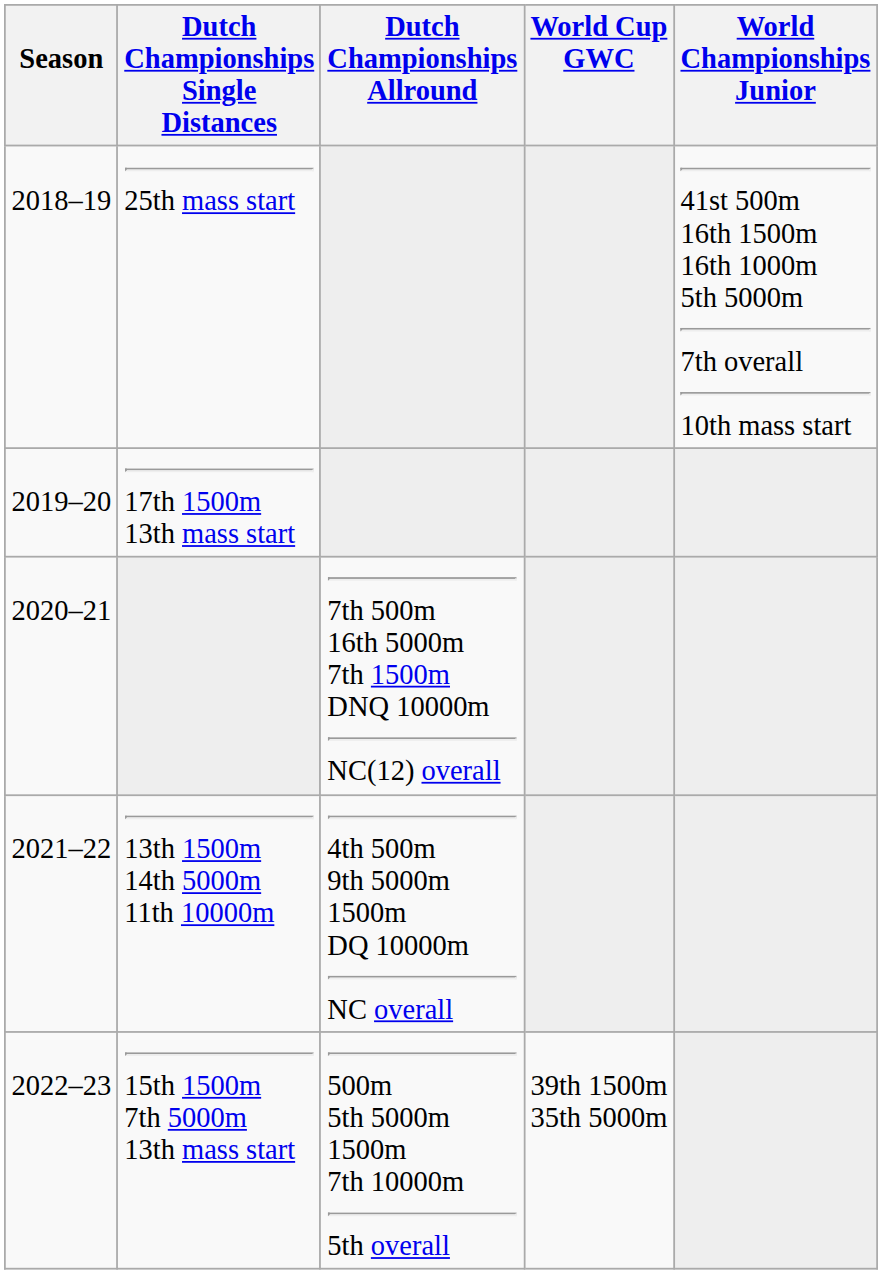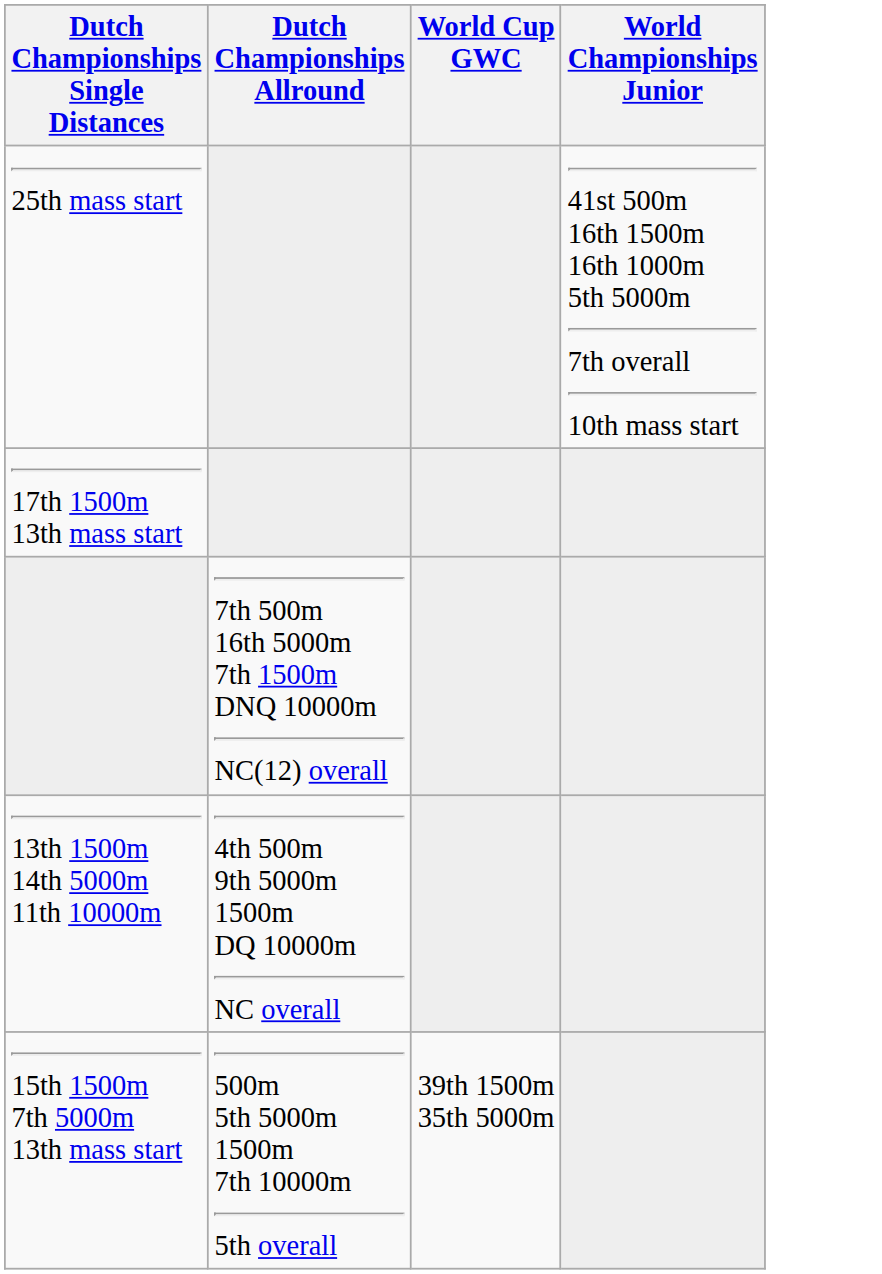- column: Season | 2018–19 | 2019–20 | 2020–21 | 2021–22 | 2022–23
